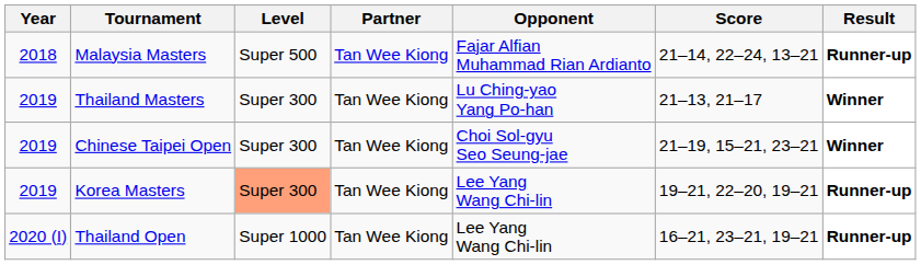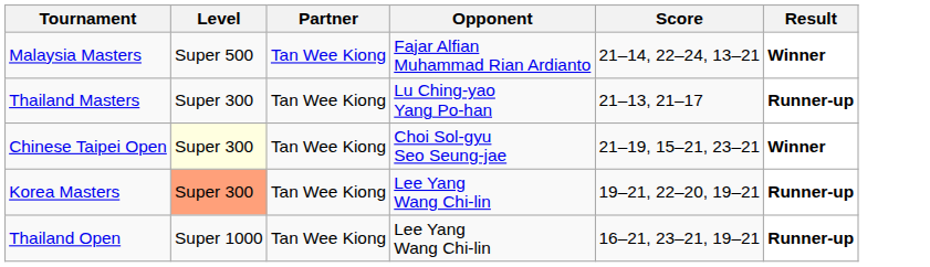- column: Year | 2018 | 2019 | 2019 | 2019 | 2020 (I)
Malaysia Masters | Result: Runner-up -> Winner
Thailand Masters | Result: Winner -> Runner-up
Chinese Taipei Open | Level: no background -> lightyellow background
